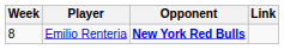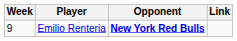Emilio Renteria | Week: 8 -> 9
